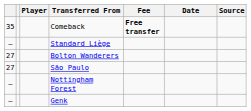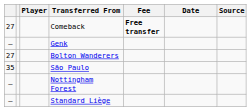Comeback | column 1: 35 -> 27
rows swapped: Standard Liège <-> Genk
São Paulo | column 1: 27 -> 35
